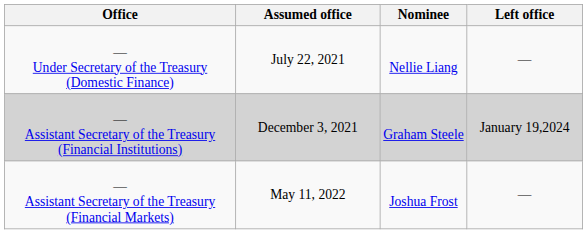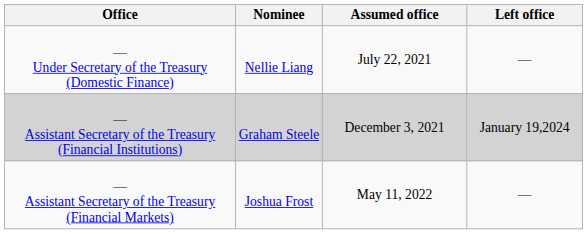columns swapped: Nominee <-> Assumed office
